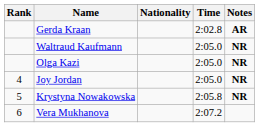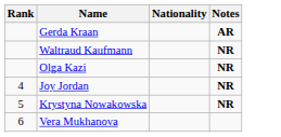- column: Time | 2:02.8 | 2:05.0 | 2:05.0 | 2:05.0 | 2:05.8 | 2:07.2
